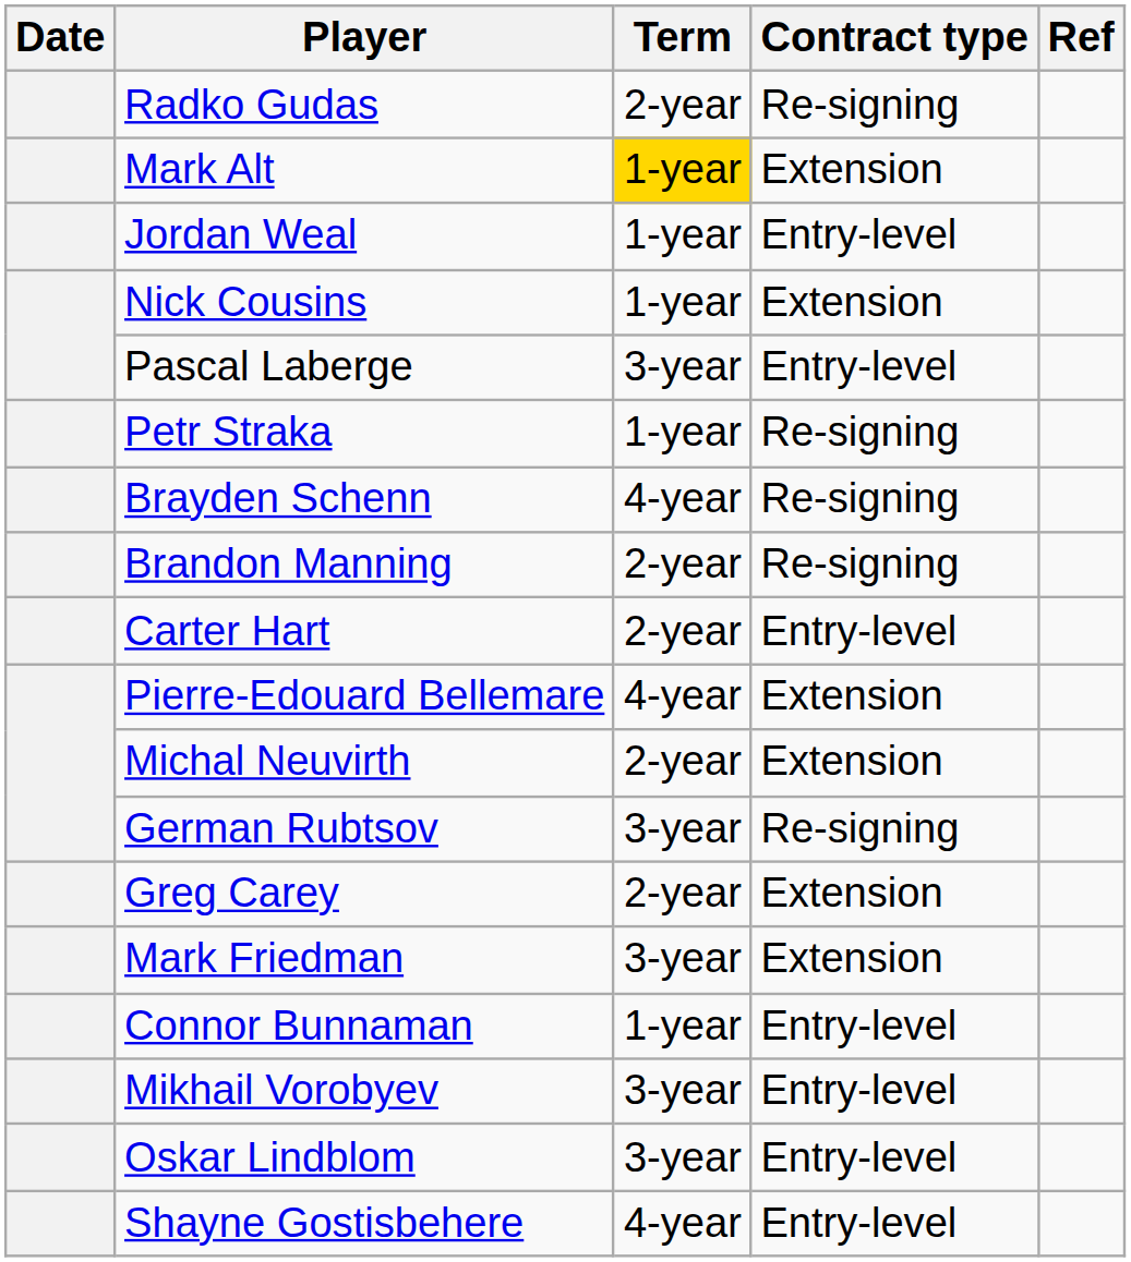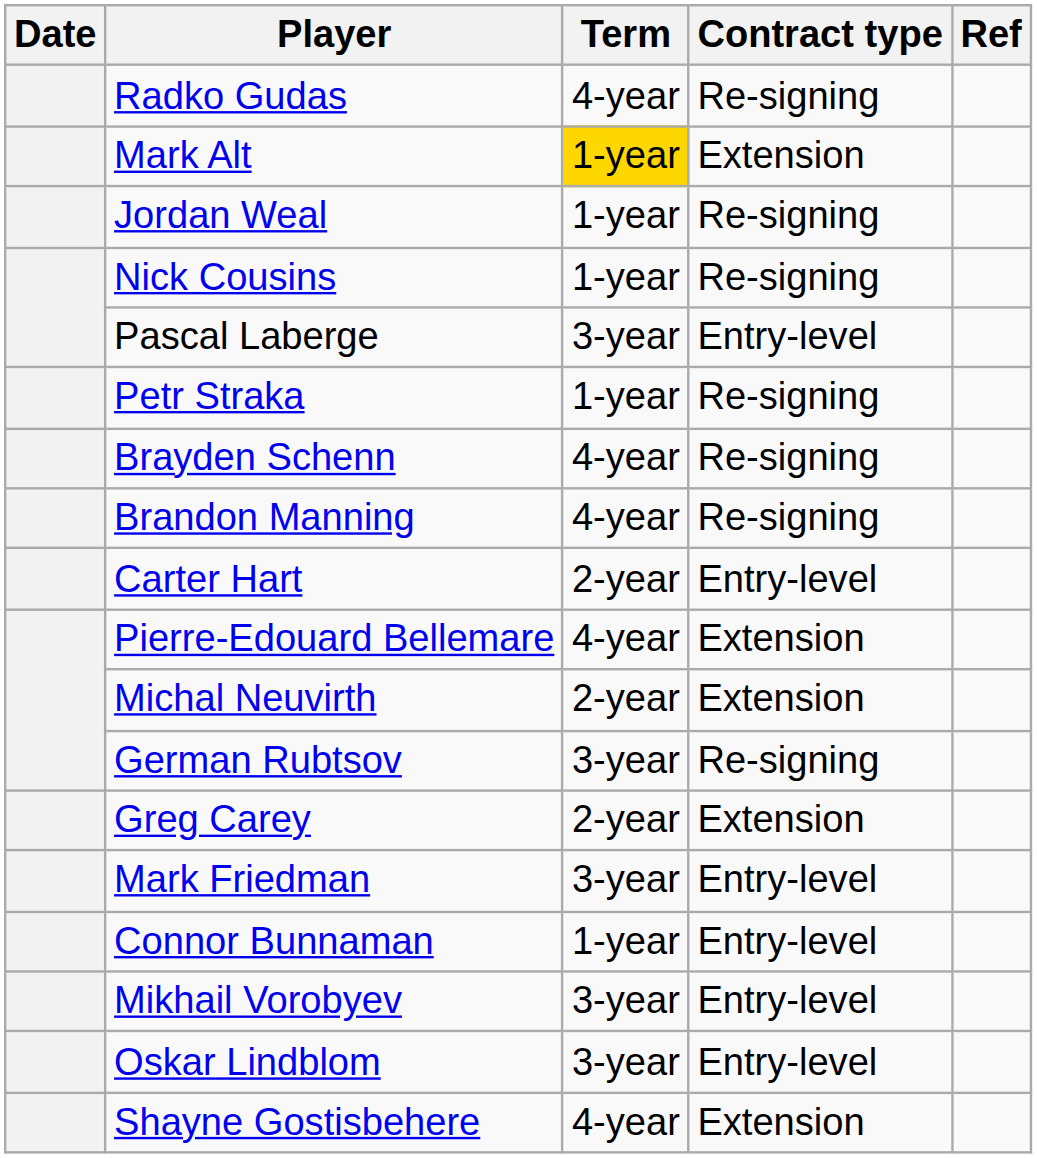Radko Gudas | Term: 2-year -> 4-year
Jordan Weal | Contract type: Entry-level -> Re-signing
Nick Cousins | Contract type: Extension -> Re-signing
Brandon Manning | Term: 2-year -> 4-year
Mark Friedman | Contract type: Extension -> Entry-level
Shayne Gostisbehere | Contract type: Entry-level -> Extension
